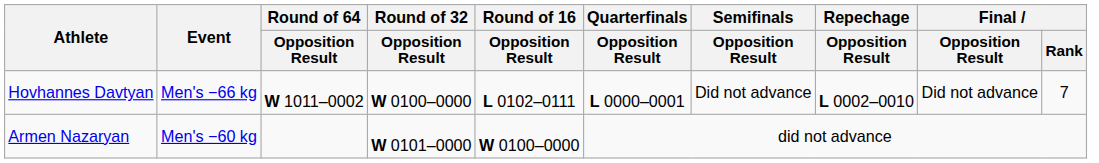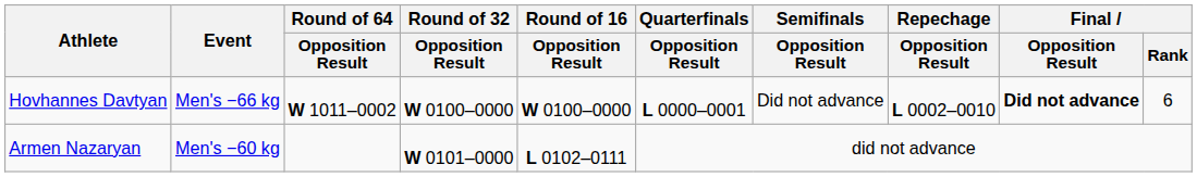Hovhannes Davtyan | Round of 16 / Opposition Result: L 0102–0111 -> W 0100–0000
Hovhannes Davtyan | Final / Opposition Result: normal -> bold
Hovhannes Davtyan | Final / Rank: 7 -> 6
Armen Nazaryan | Round of 16 / Opposition Result: W 0100–0000 -> L 0102–0111
